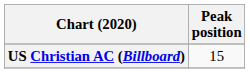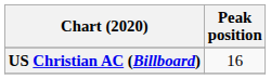US Christian AC (Billboard) | Peak position: 15 -> 16
